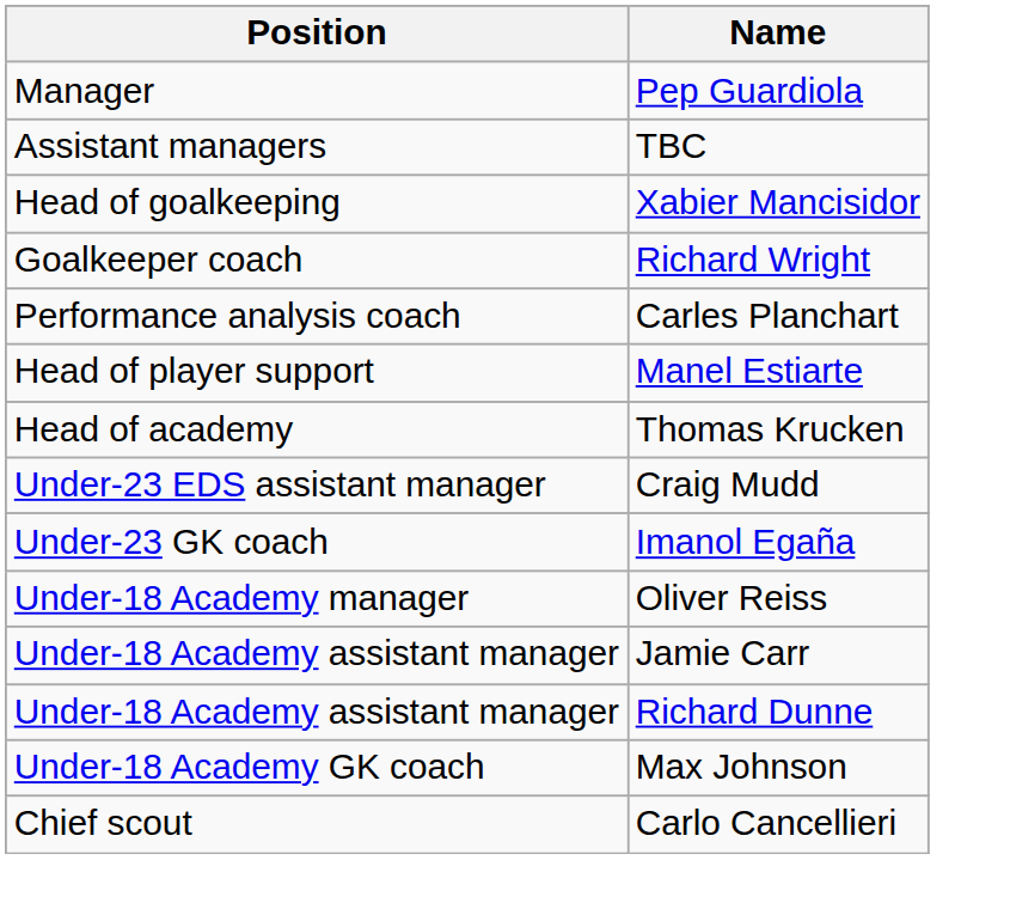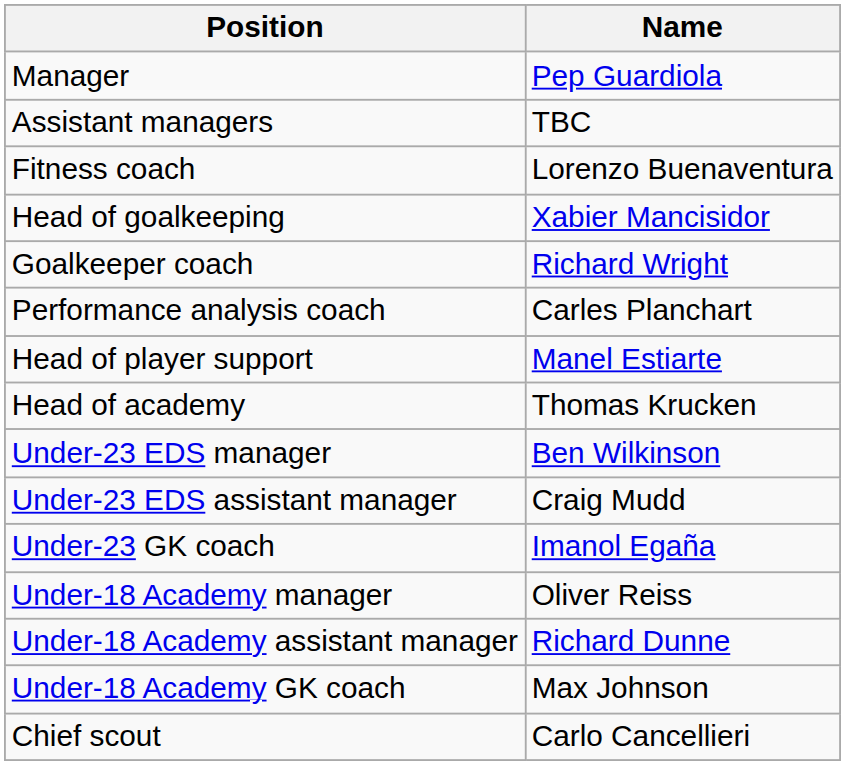+ row: Fitness coach | Lorenzo Buenaventura
+ row: Under-23 EDS manager | Ben Wilkinson
- row: Under-18 Academy assistant manager | Jamie Carr
